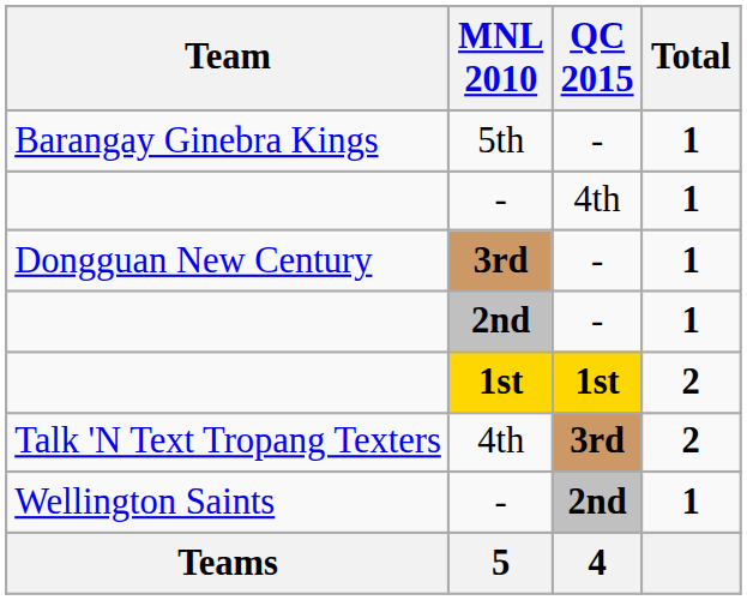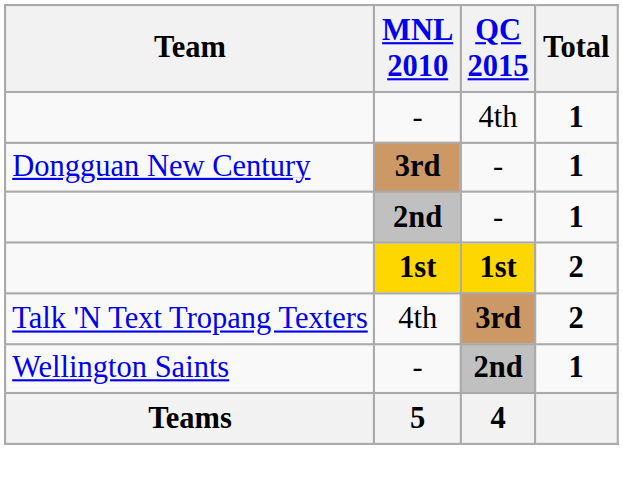- row: Barangay Ginebra Kings | 5th | - | 1
